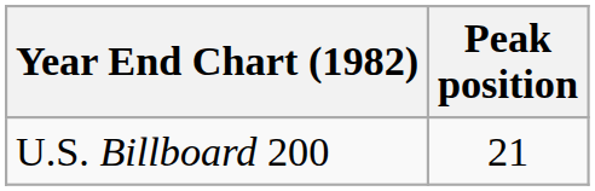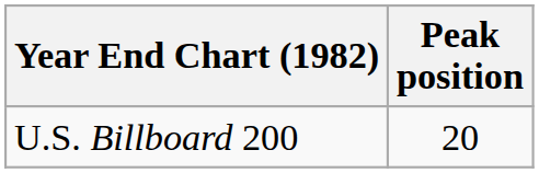U.S. Billboard 200 | Peak position: 21 -> 20
